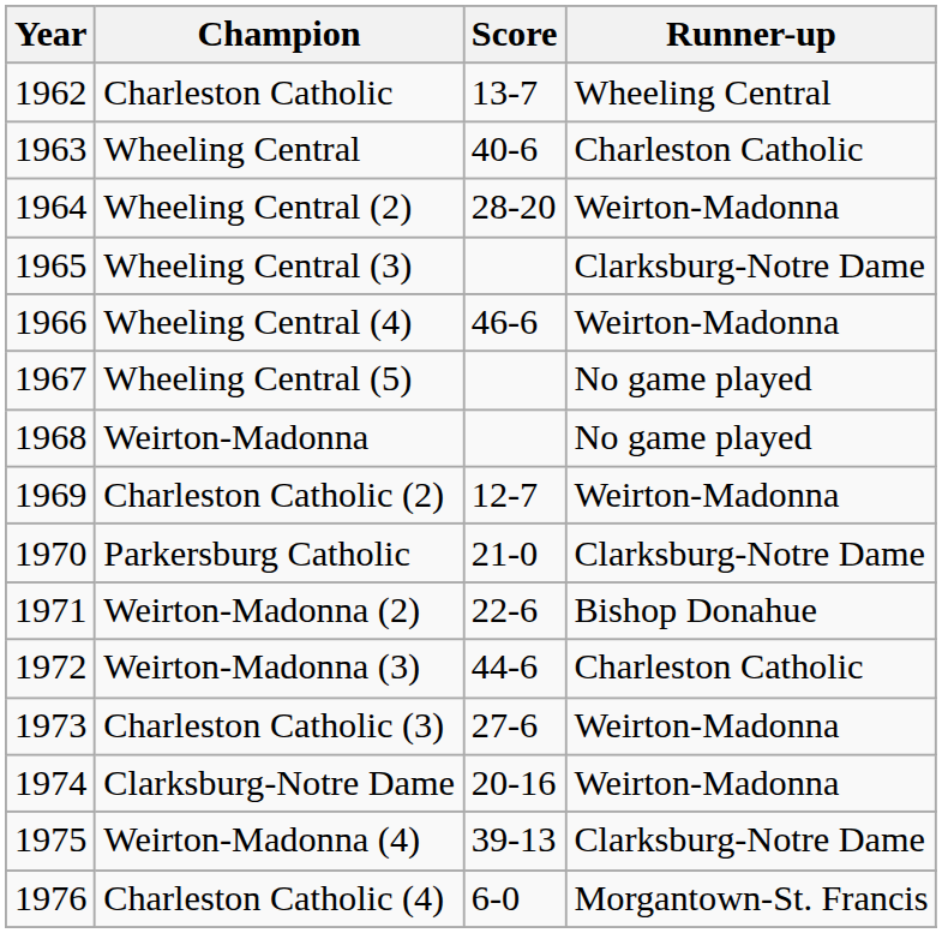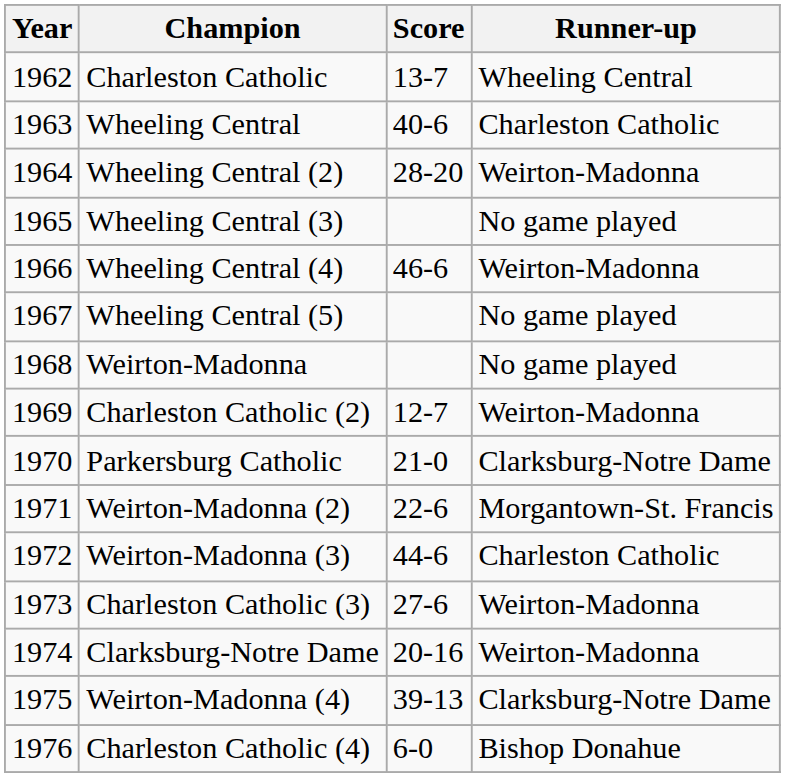Wheeling Central (3) | Runner-up: Clarksburg-Notre Dame -> No game played
Weirton-Madonna (2) | Runner-up: Bishop Donahue -> Morgantown-St. Francis
Charleston Catholic (4) | Runner-up: Morgantown-St. Francis -> Bishop Donahue
